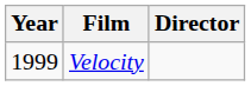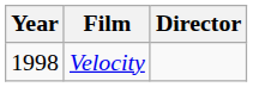Velocity | Year: 1999 -> 1998
